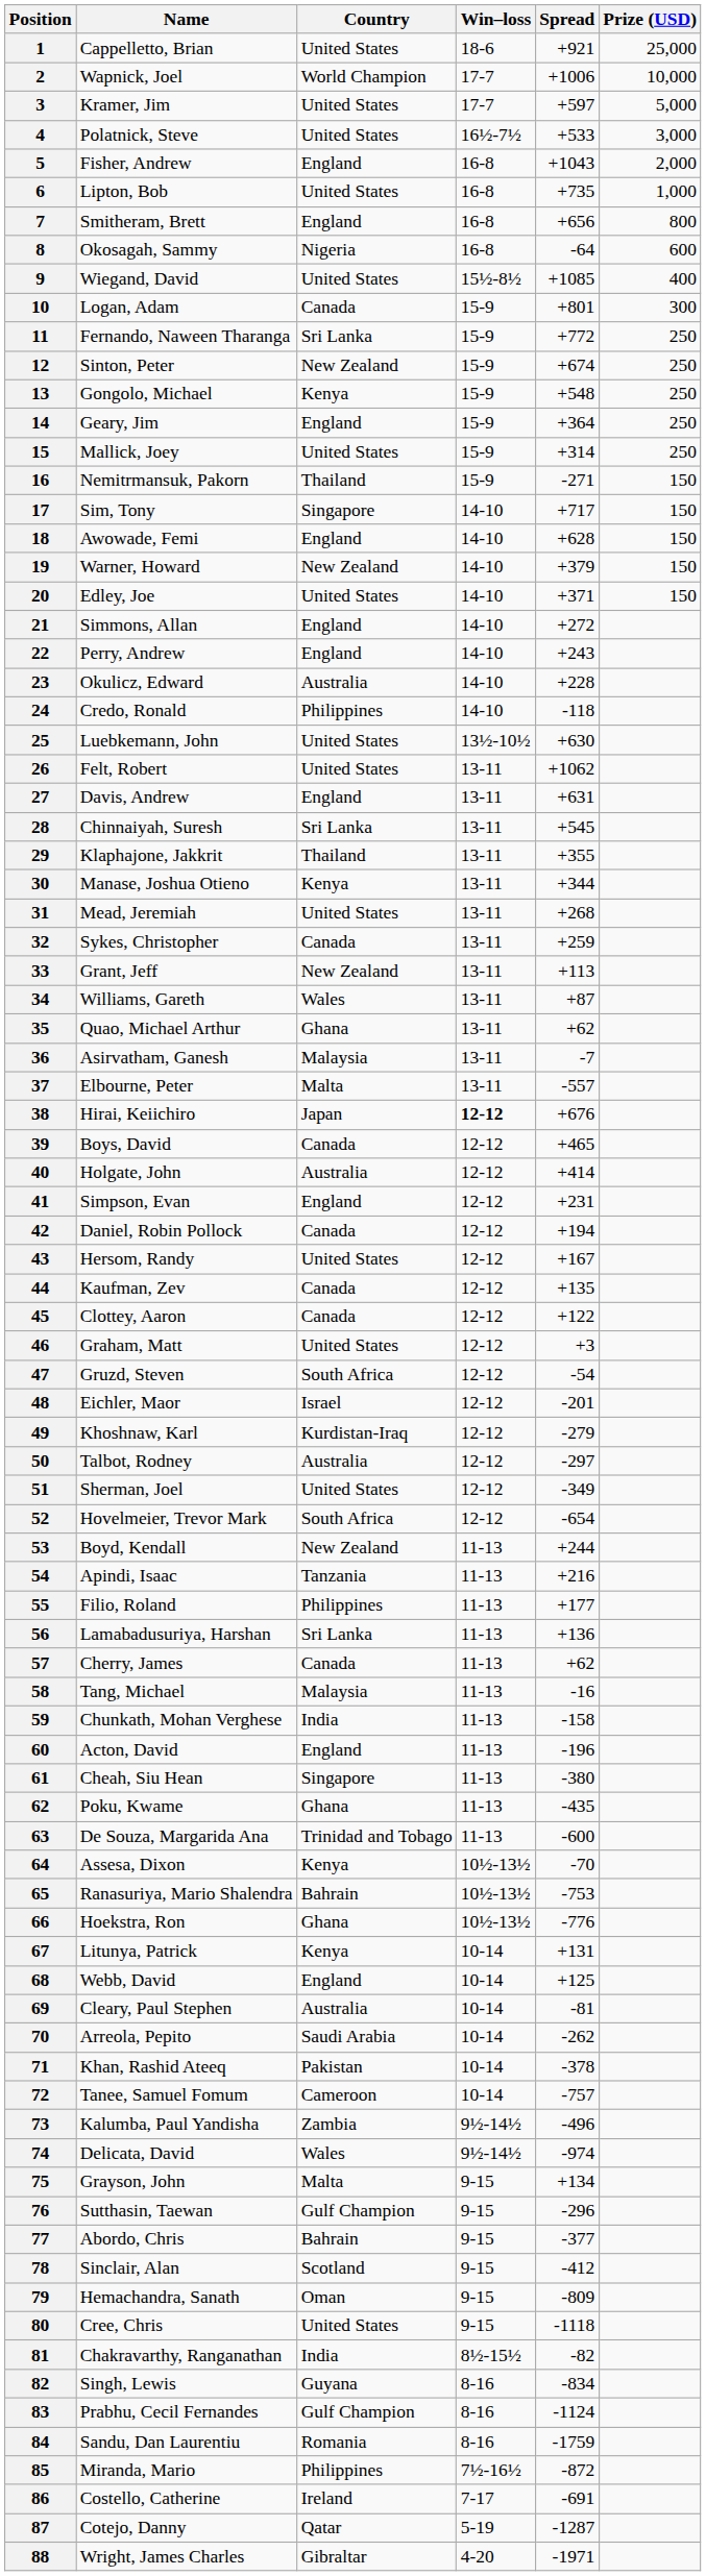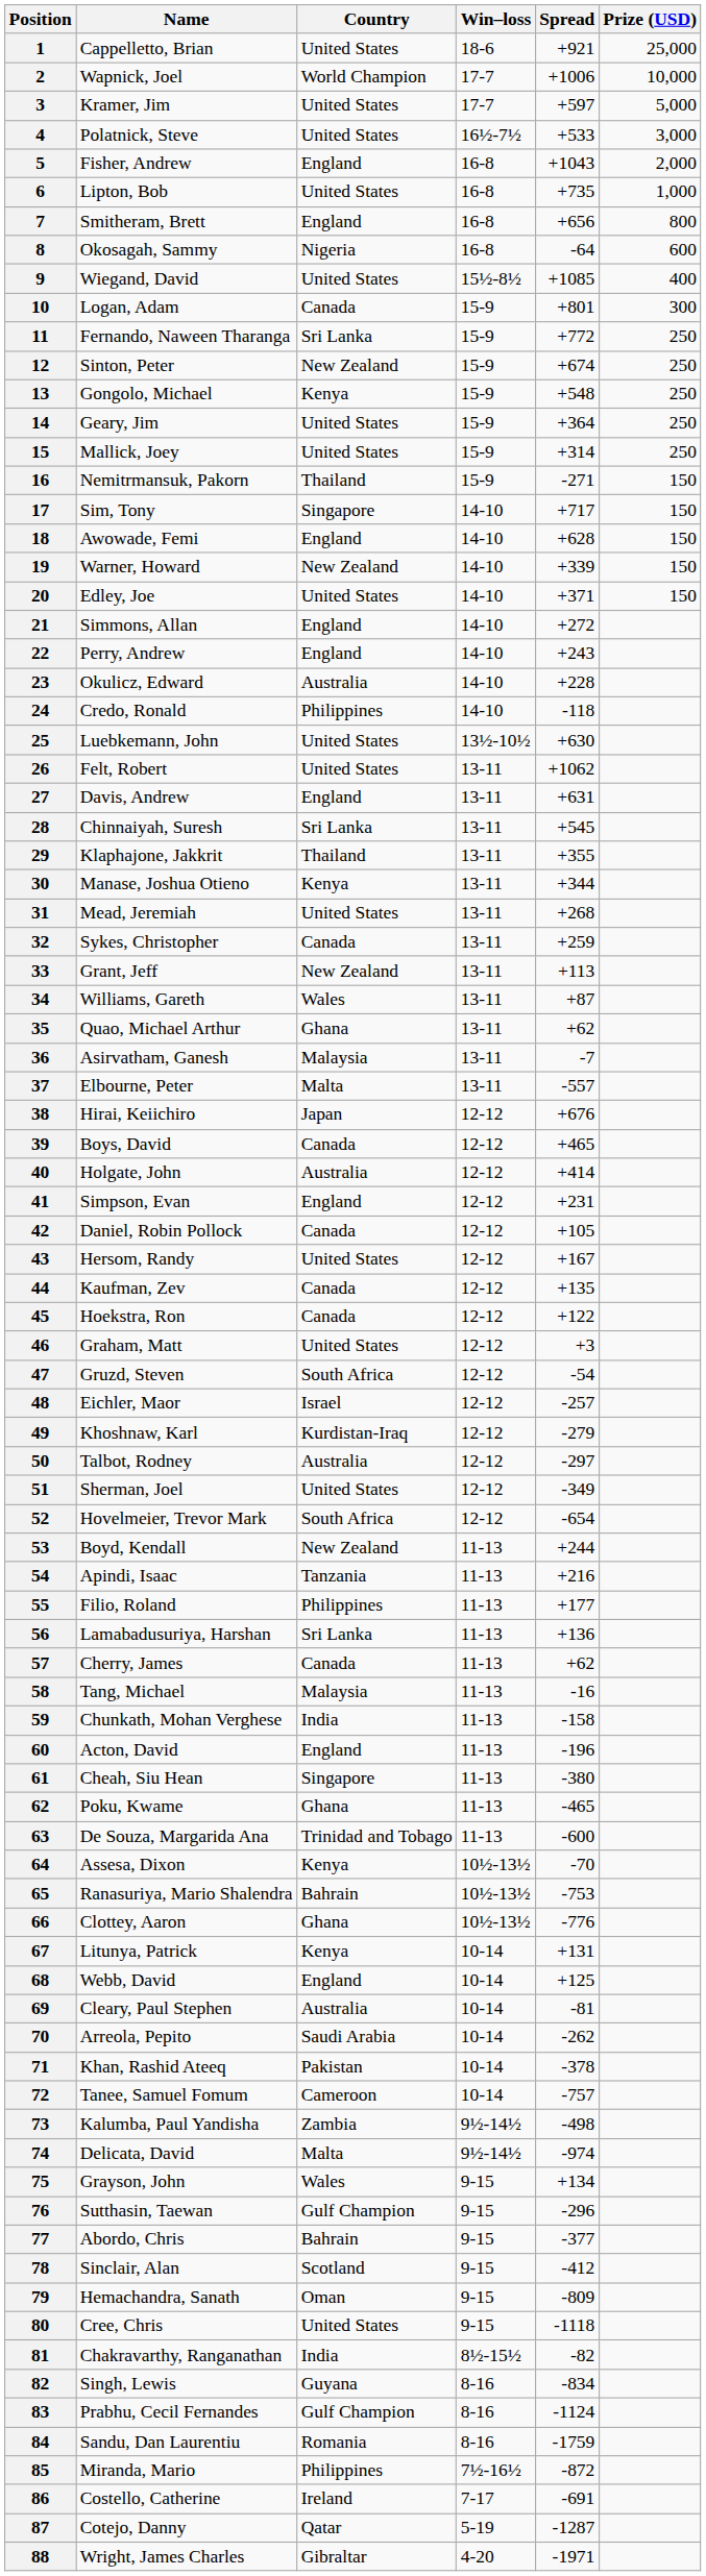14 | Country: England -> United States
19 | Spread: +379 -> +339
38 | Win–loss: bold -> normal
42 | Spread: +194 -> +105
45 | Name: Clottey, Aaron -> Hoekstra, Ron
48 | Spread: -201 -> -257
62 | Spread: -435 -> -465
66 | Name: Hoekstra, Ron -> Clottey, Aaron
73 | Spread: -496 -> -498
74 | Country: Wales -> Malta
75 | Country: Malta -> Wales
